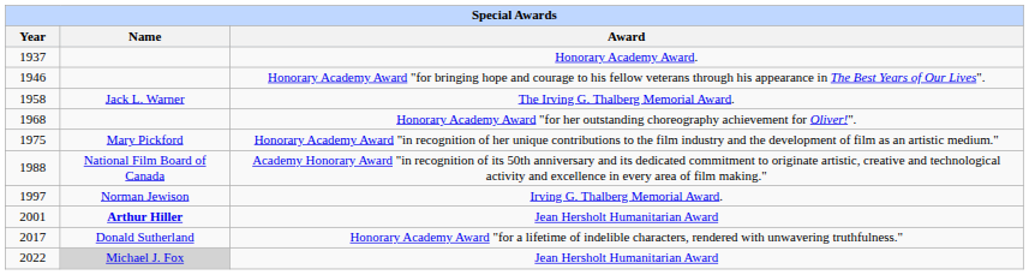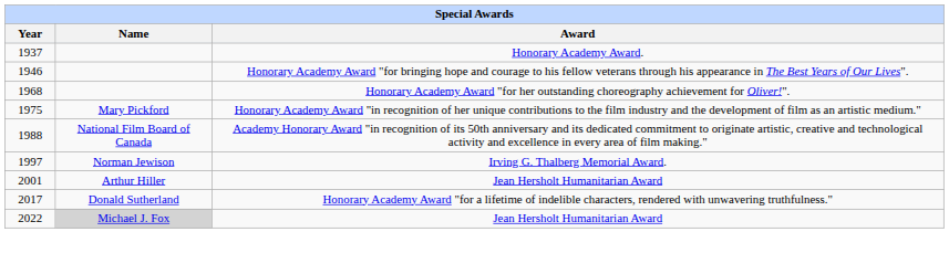- row: 1958 | Jack L. Warner | The Irving G. Thalberg Memorial Award.
2001 / Jean Hersholt Humanitarian Award | Name: bold -> normal
